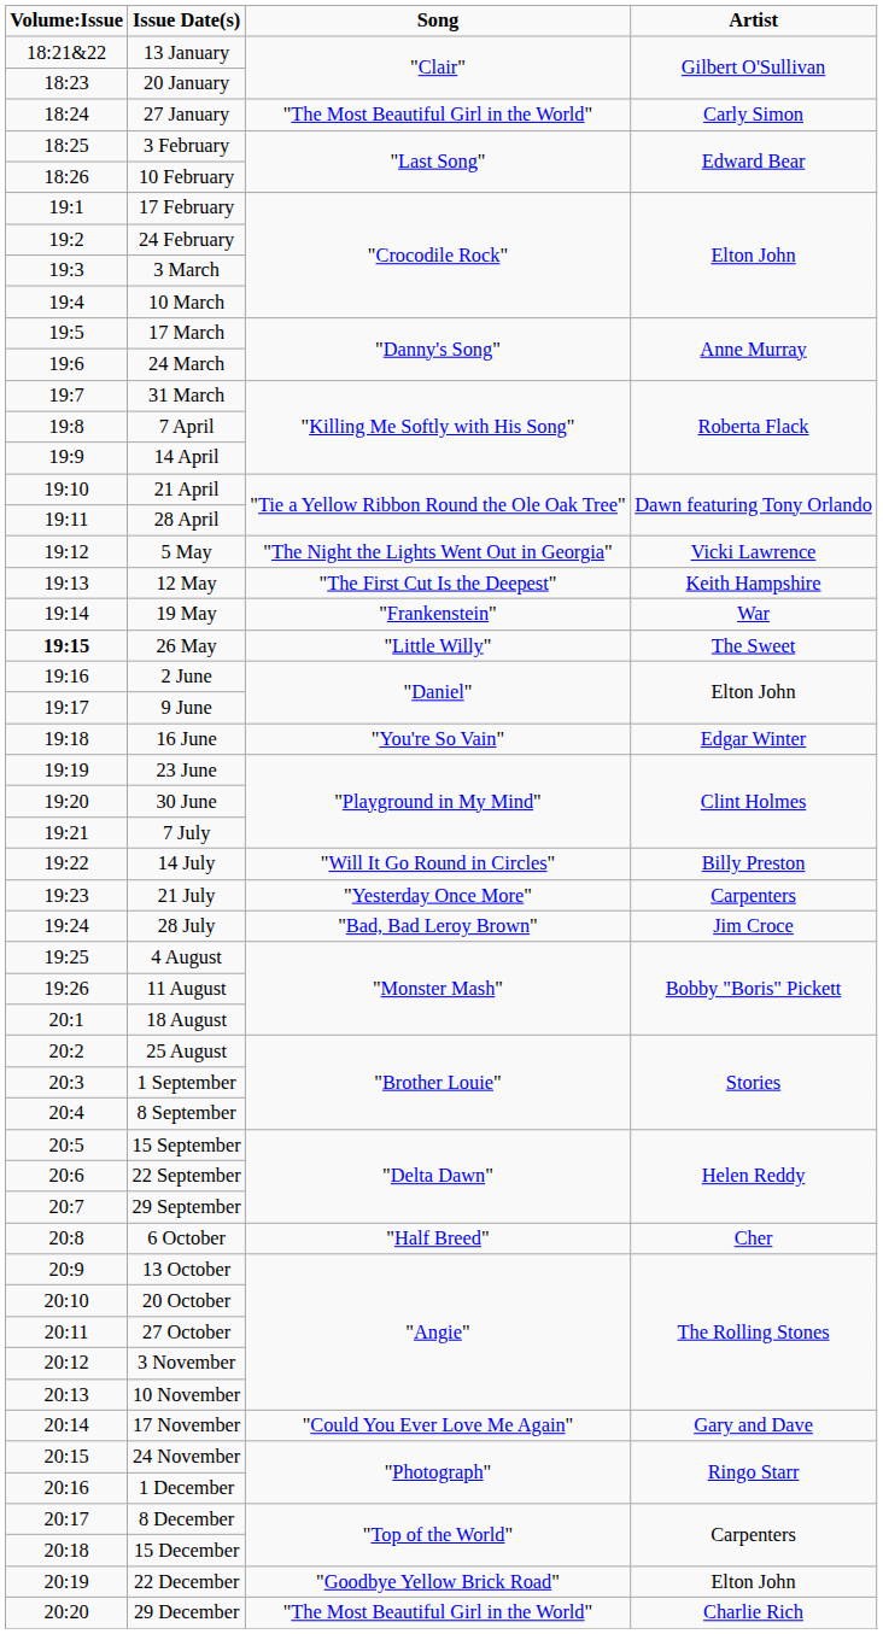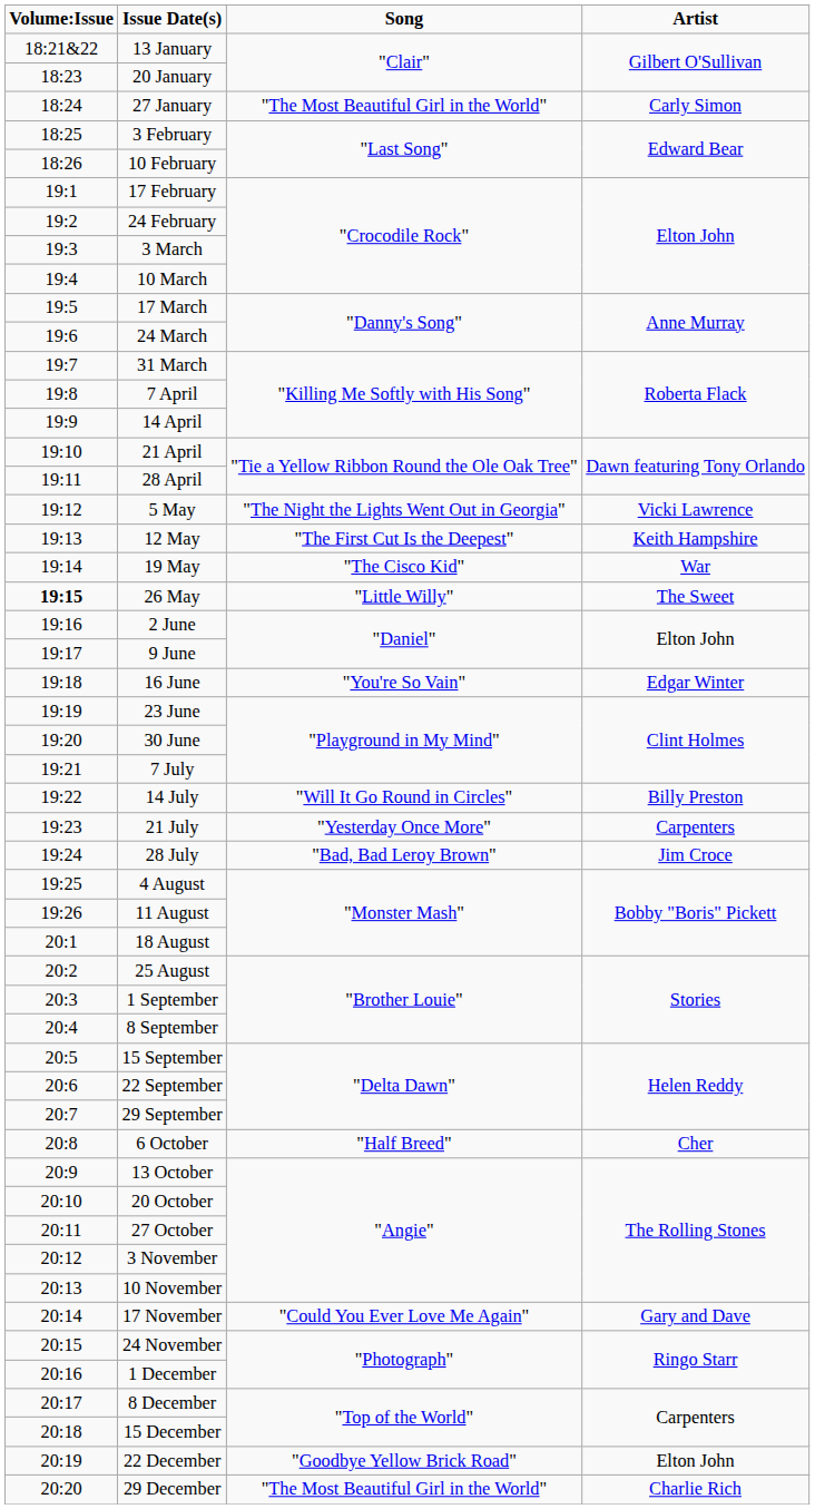19 May | Song: "Frankenstein" -> "The Cisco Kid"
